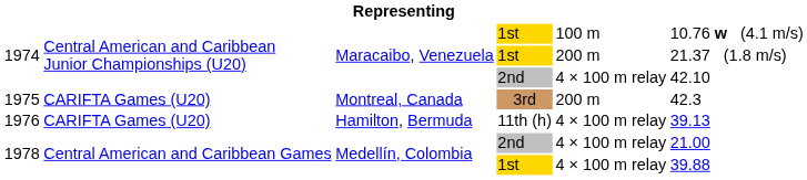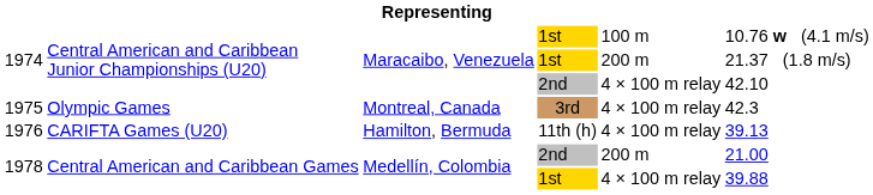1975 | column 2: CARIFTA Games (U20) -> Olympic Games
1975 | column 5: 200 m -> 4 × 100 m relay
1978 / 2nd | column 5: 4 × 100 m relay -> 200 m
